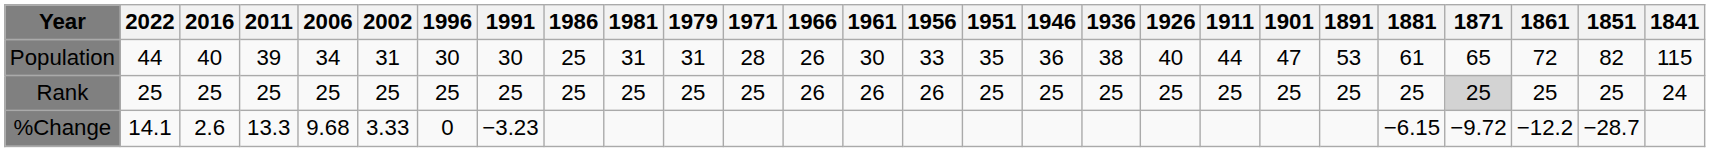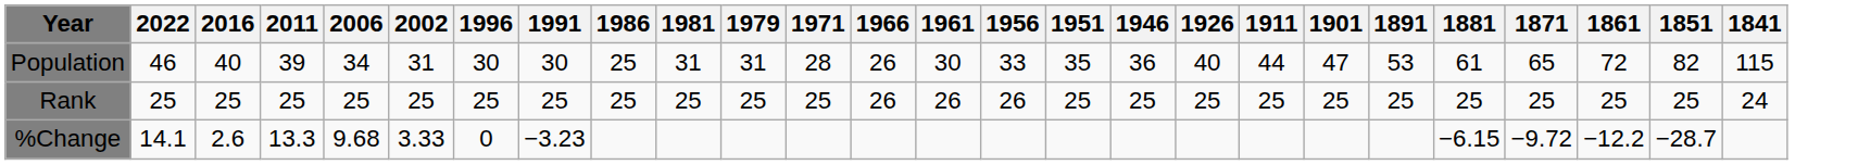- column: 1936 | 38 | 25
Population | 2022: 44 -> 46
Rank | 1871: lightgrey background -> no background
